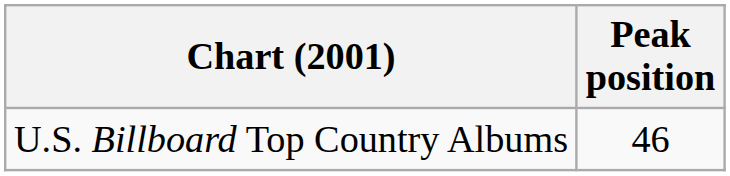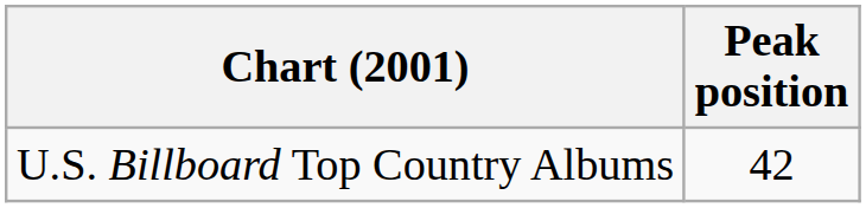U.S. Billboard Top Country Albums | Peak position: 46 -> 42
